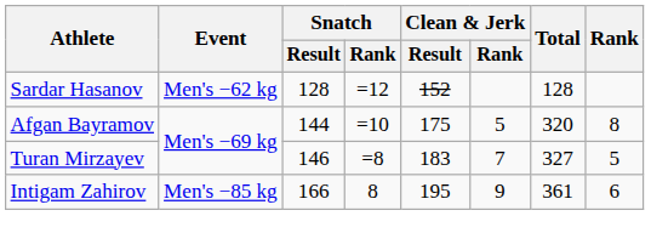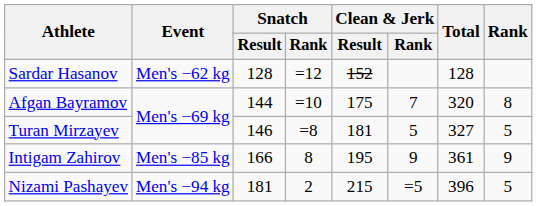Afgan Bayramov | Clean & Jerk / Rank: 5 -> 7
Turan Mirzayev | Clean & Jerk / Result: 183 -> 181
Turan Mirzayev | Clean & Jerk / Rank: 7 -> 5
Intigam Zahirov | Rank: 6 -> 9
+ row: Nizami Pashayev | Men's −94 kg | 181 | 2 | 215 | =5 | 396 | 5
